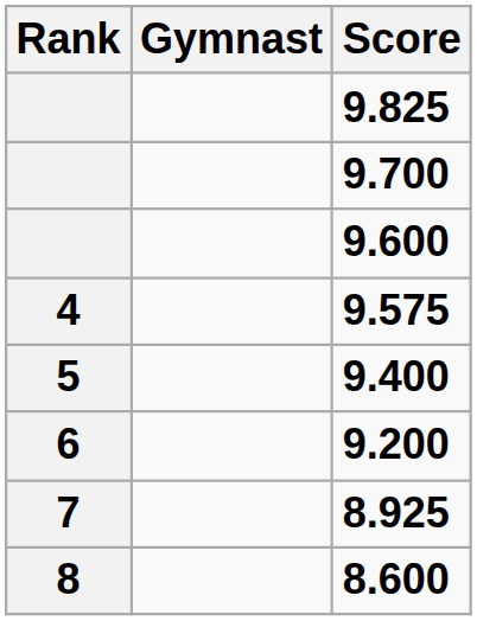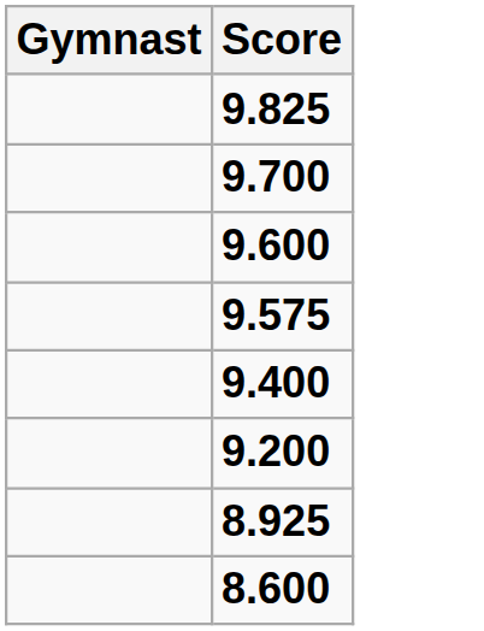- column: Rank | 4 | 5 | 6 | 7 | 8
